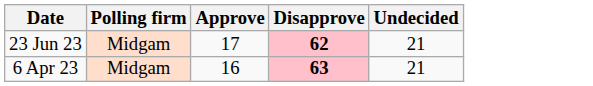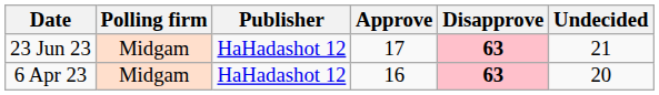+ column: Publisher | HaHadashot 12 | HaHadashot 12
23 Jun 23 | Disapprove: 62 -> 63
6 Apr 23 | Undecided: 21 -> 20
